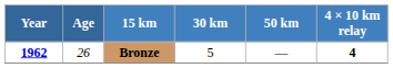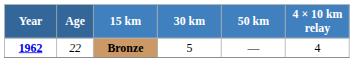Bronze | Age: 26 -> 22
Bronze | 4 × 10 km relay: bold -> normal
